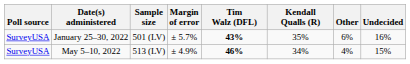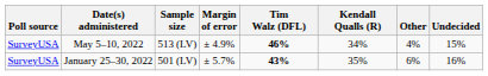rows swapped: May 5–10, 2022 <-> January 25–30, 2022
